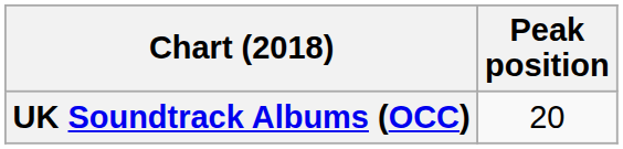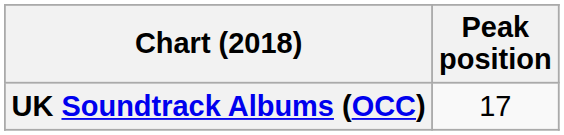UK Soundtrack Albums (OCC) | Peak position: 20 -> 17
